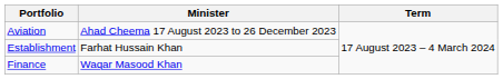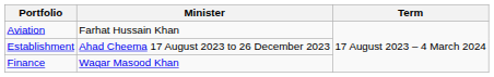Aviation | Minister: Ahad Cheema 17 August 2023 to 26 December 2023 -> Farhat Hussain Khan
Establishment | Minister: Farhat Hussain Khan -> Ahad Cheema 17 August 2023 to 26 December 2023
